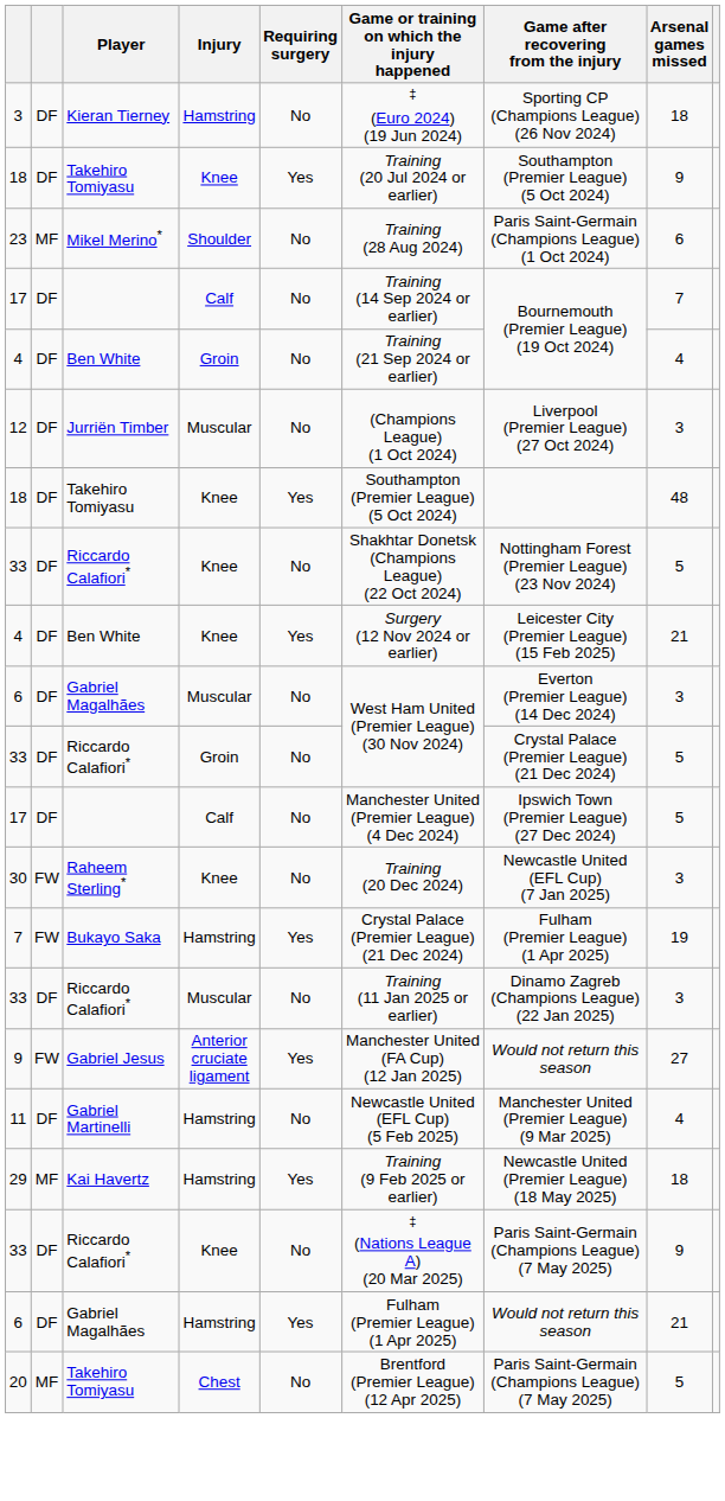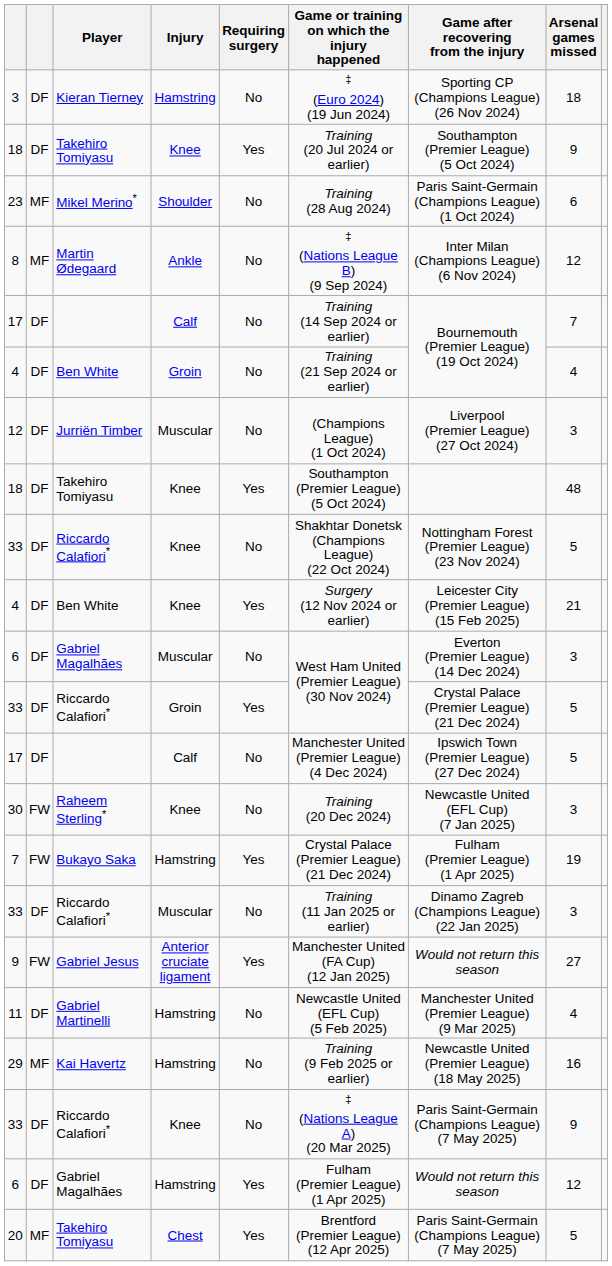+ row: 8 | MF | Martin Ødegaard | Ankle | No | ‡ (Nations League B) (9 Sep 2024) | Inter Milan (Champions League) (6 Nov 2024) | 12
33 / Groin | Requiring surgery: No -> Yes
29 | Requiring surgery: Yes -> No
29 | Arsenal games missed: 18 -> 16
6 / Hamstring | Arsenal games missed: 21 -> 12
20 | Requiring surgery: No -> Yes
